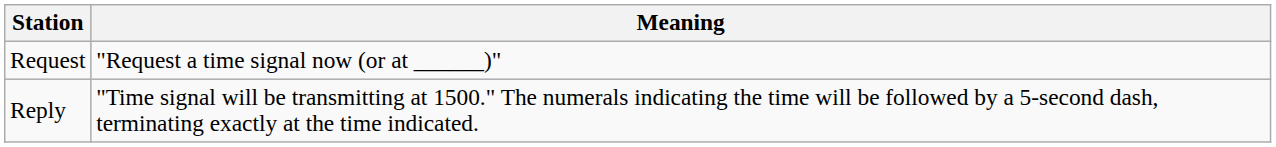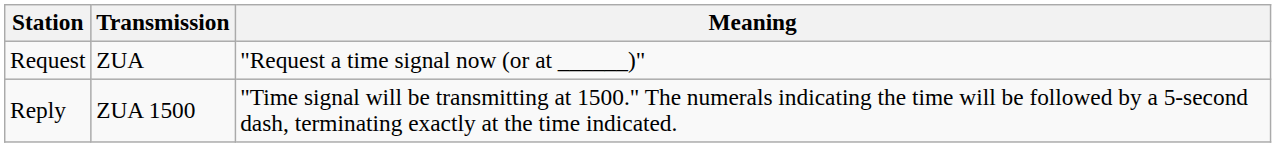+ column: Transmission | ZUA | ZUA 1500
